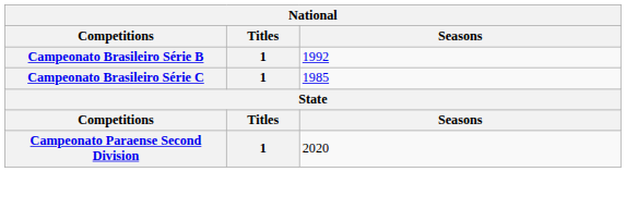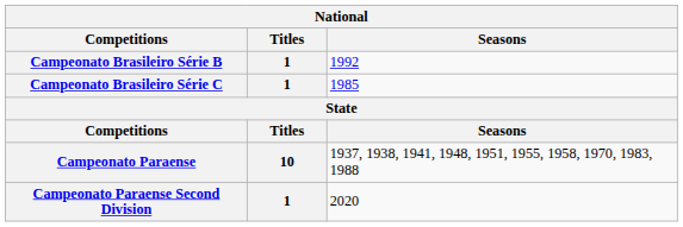+ row: Campeonato Paraense | 10 | 1937, 1938, 1941, 1948, 1951, 1955, 1958, 1970, 1983, 1988
